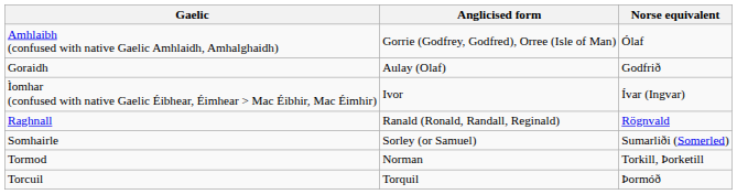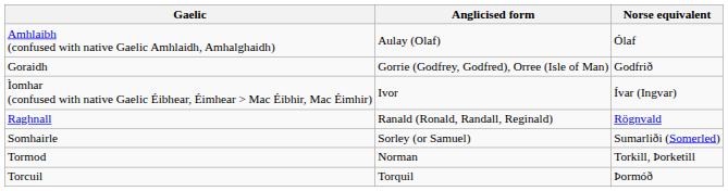Amhlaibh (confused with native Gaelic Amhlaidh, Amhalghaidh) | Anglicised form: Gorrie (Godfrey, Godfred), Orree (Isle of Man) -> Aulay (Olaf)
Goraidh | Anglicised form: Aulay (Olaf) -> Gorrie (Godfrey, Godfred), Orree (Isle of Man)
